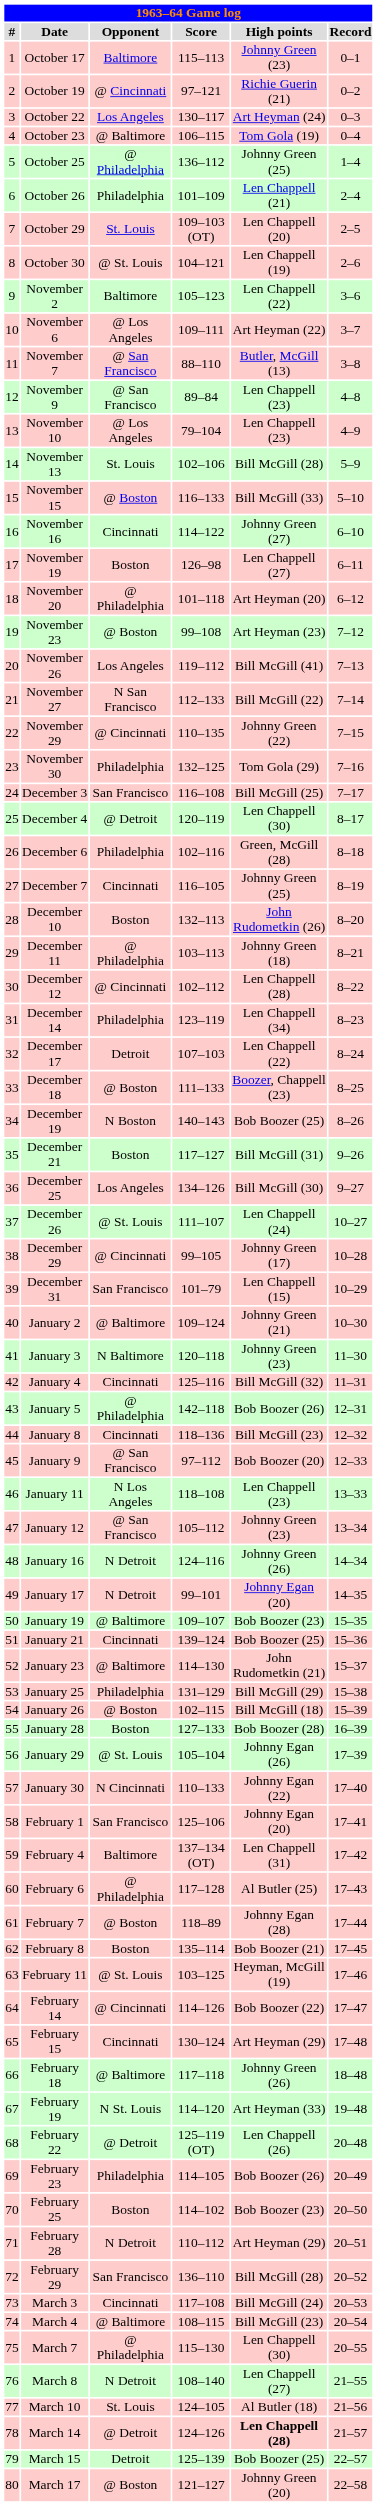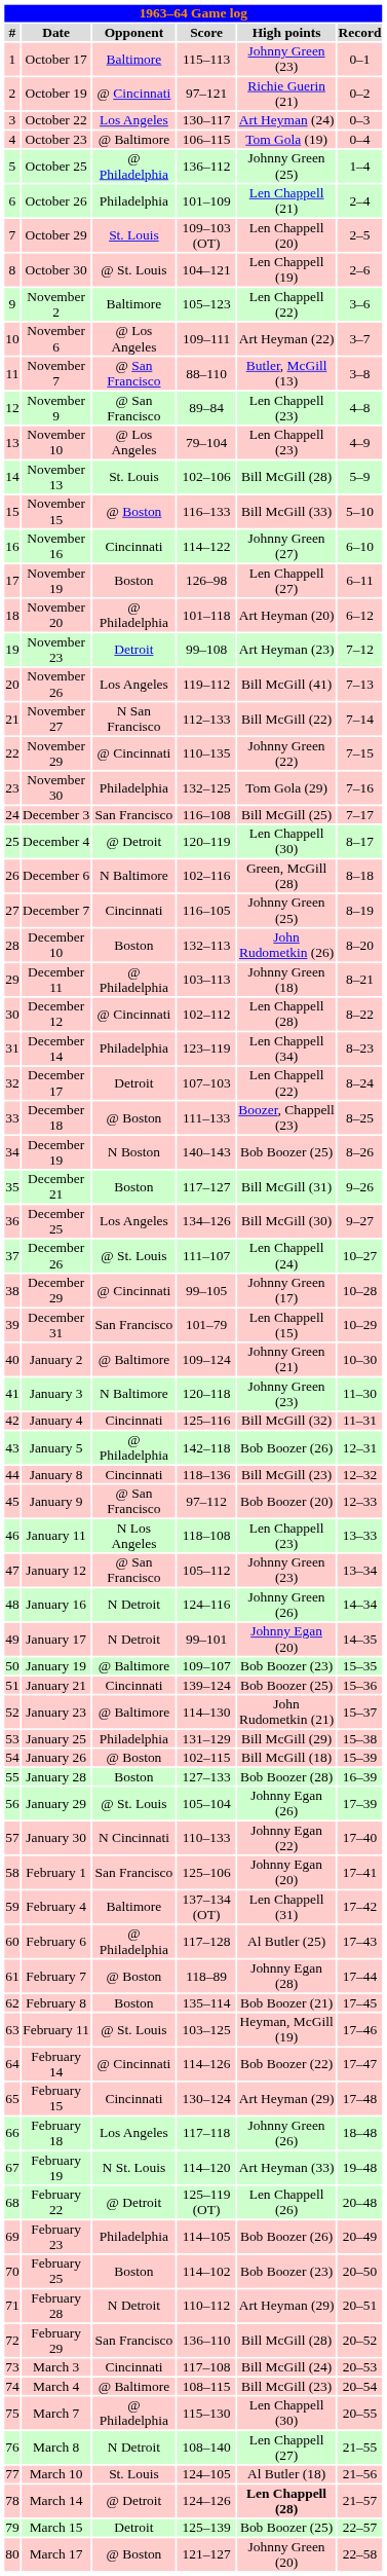November 23 | Opponent: @ Boston -> Detroit
December 6 | Opponent: Philadelphia -> N Baltimore
February 18 | Opponent: @ Baltimore -> Los Angeles
